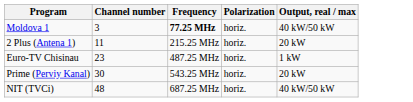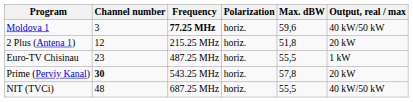+ column: Max. dBW | 59,6 | 51,8 | 55,5 | 57,8 | 55,5
2 Plus (Antena 1) | Channel number: 11 -> 12
Prime (Perviy Kanal) | Channel number: normal -> bold
